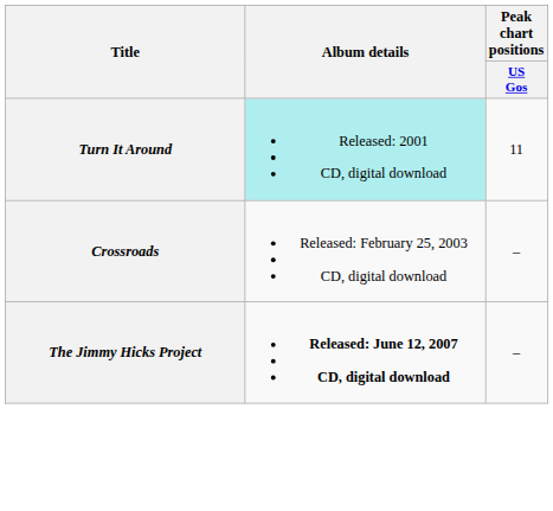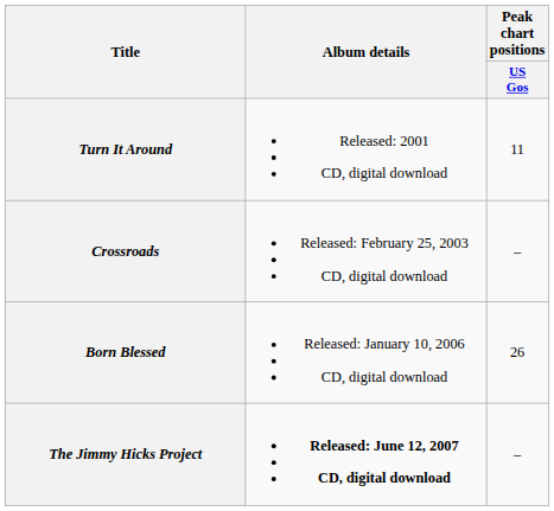Turn It Around | Album details: paleturquoise background -> no background
+ row: Born Blessed | Released: January 10, 2006 CD, digital download | 26
